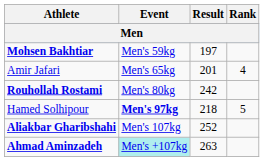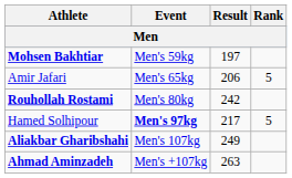Amir Jafari | Result: 201 -> 206
Amir Jafari | Rank: 4 -> 5
Hamed Solhipour | Result: 218 -> 217
Aliakbar Gharibshahi | Result: 252 -> 249
Ahmad Aminzadeh | Event: paleturquoise background -> no background
